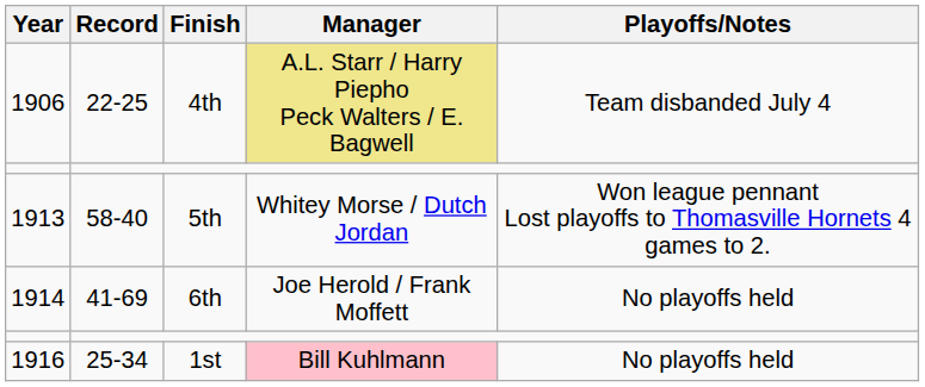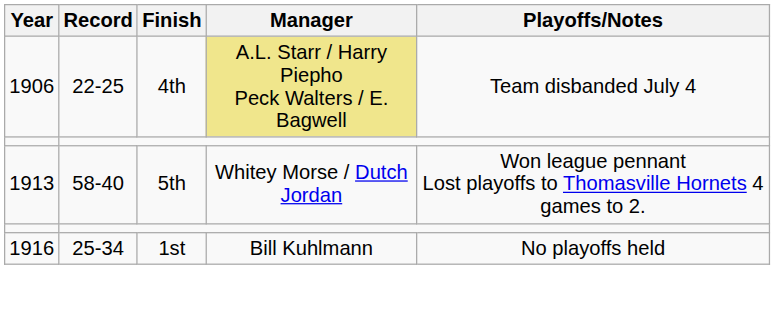- row: 1914 | 41-69 | 6th | Joe Herold / Frank Moffett | No playoffs held
1916 | Manager: pink background -> no background
